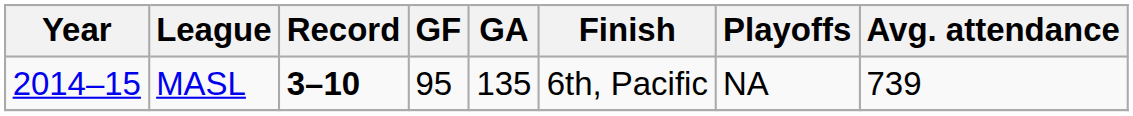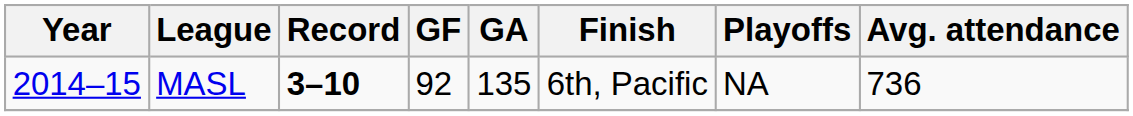MASL | GF: 95 -> 92
MASL | Avg. attendance: 739 -> 736
